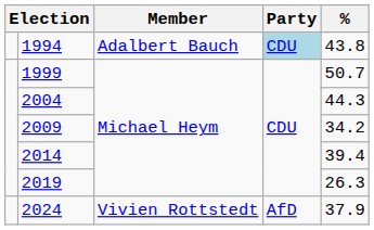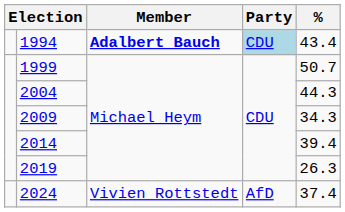1994 | Member: normal -> bold
1994 | %: 43.8 -> 43.4
2009 | %: 34.2 -> 34.3
2024 | %: 37.9 -> 37.4
